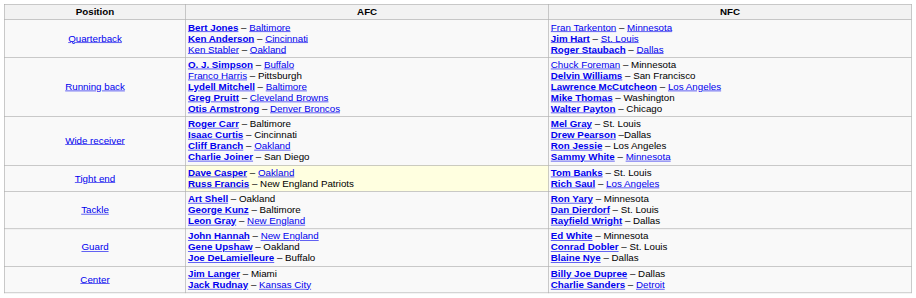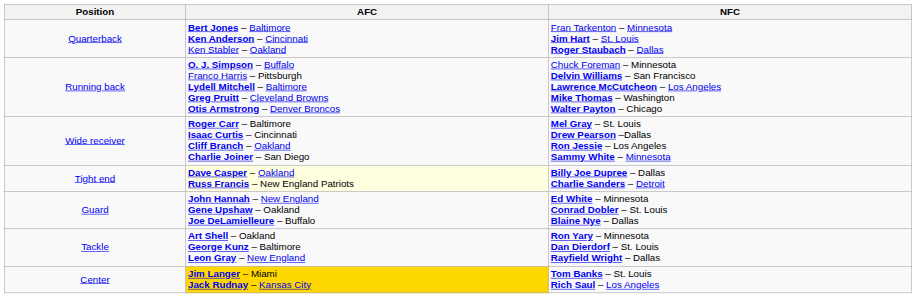Tight end | NFC: Tom Banks – St. Louis Rich Saul – Los Angeles -> Billy Joe Dupree – Dallas Charlie Sanders – Detroit
rows swapped: Tackle <-> Guard
Center | AFC: no background -> gold background
Center | NFC: Billy Joe Dupree – Dallas Charlie Sanders – Detroit -> Tom Banks – St. Louis Rich Saul – Los Angeles
